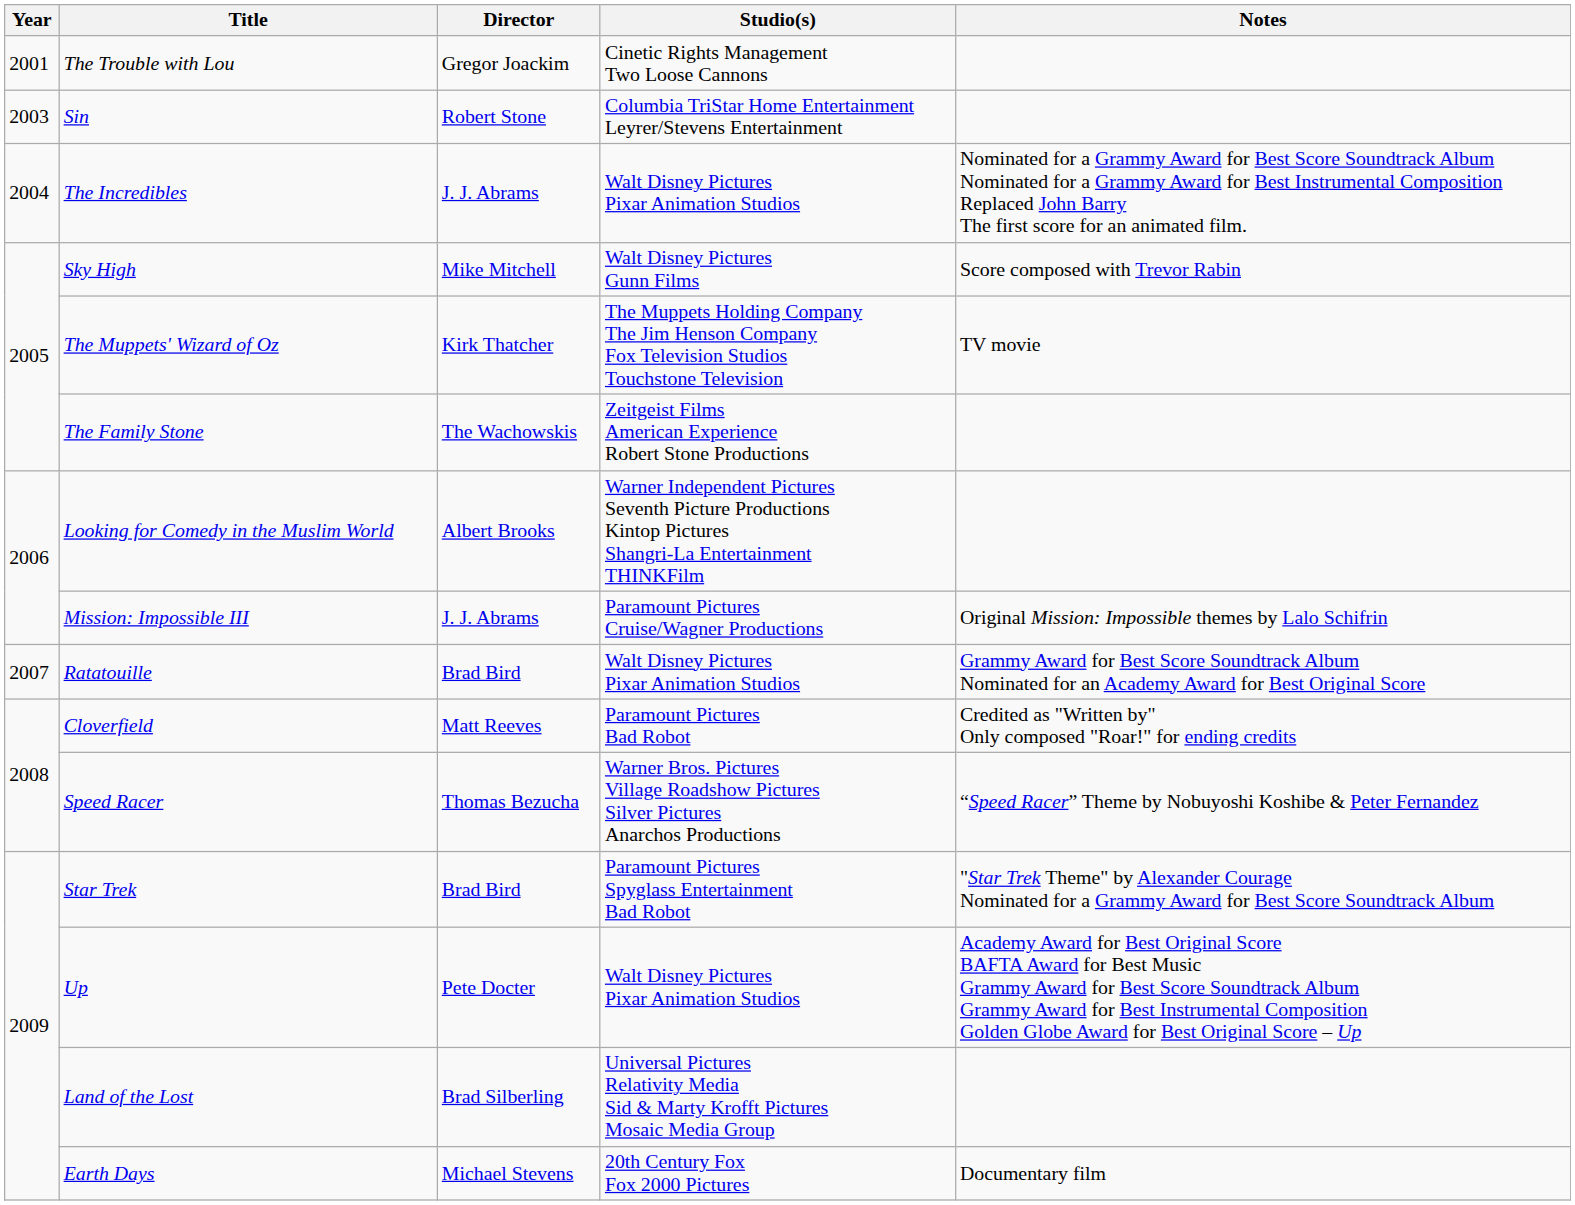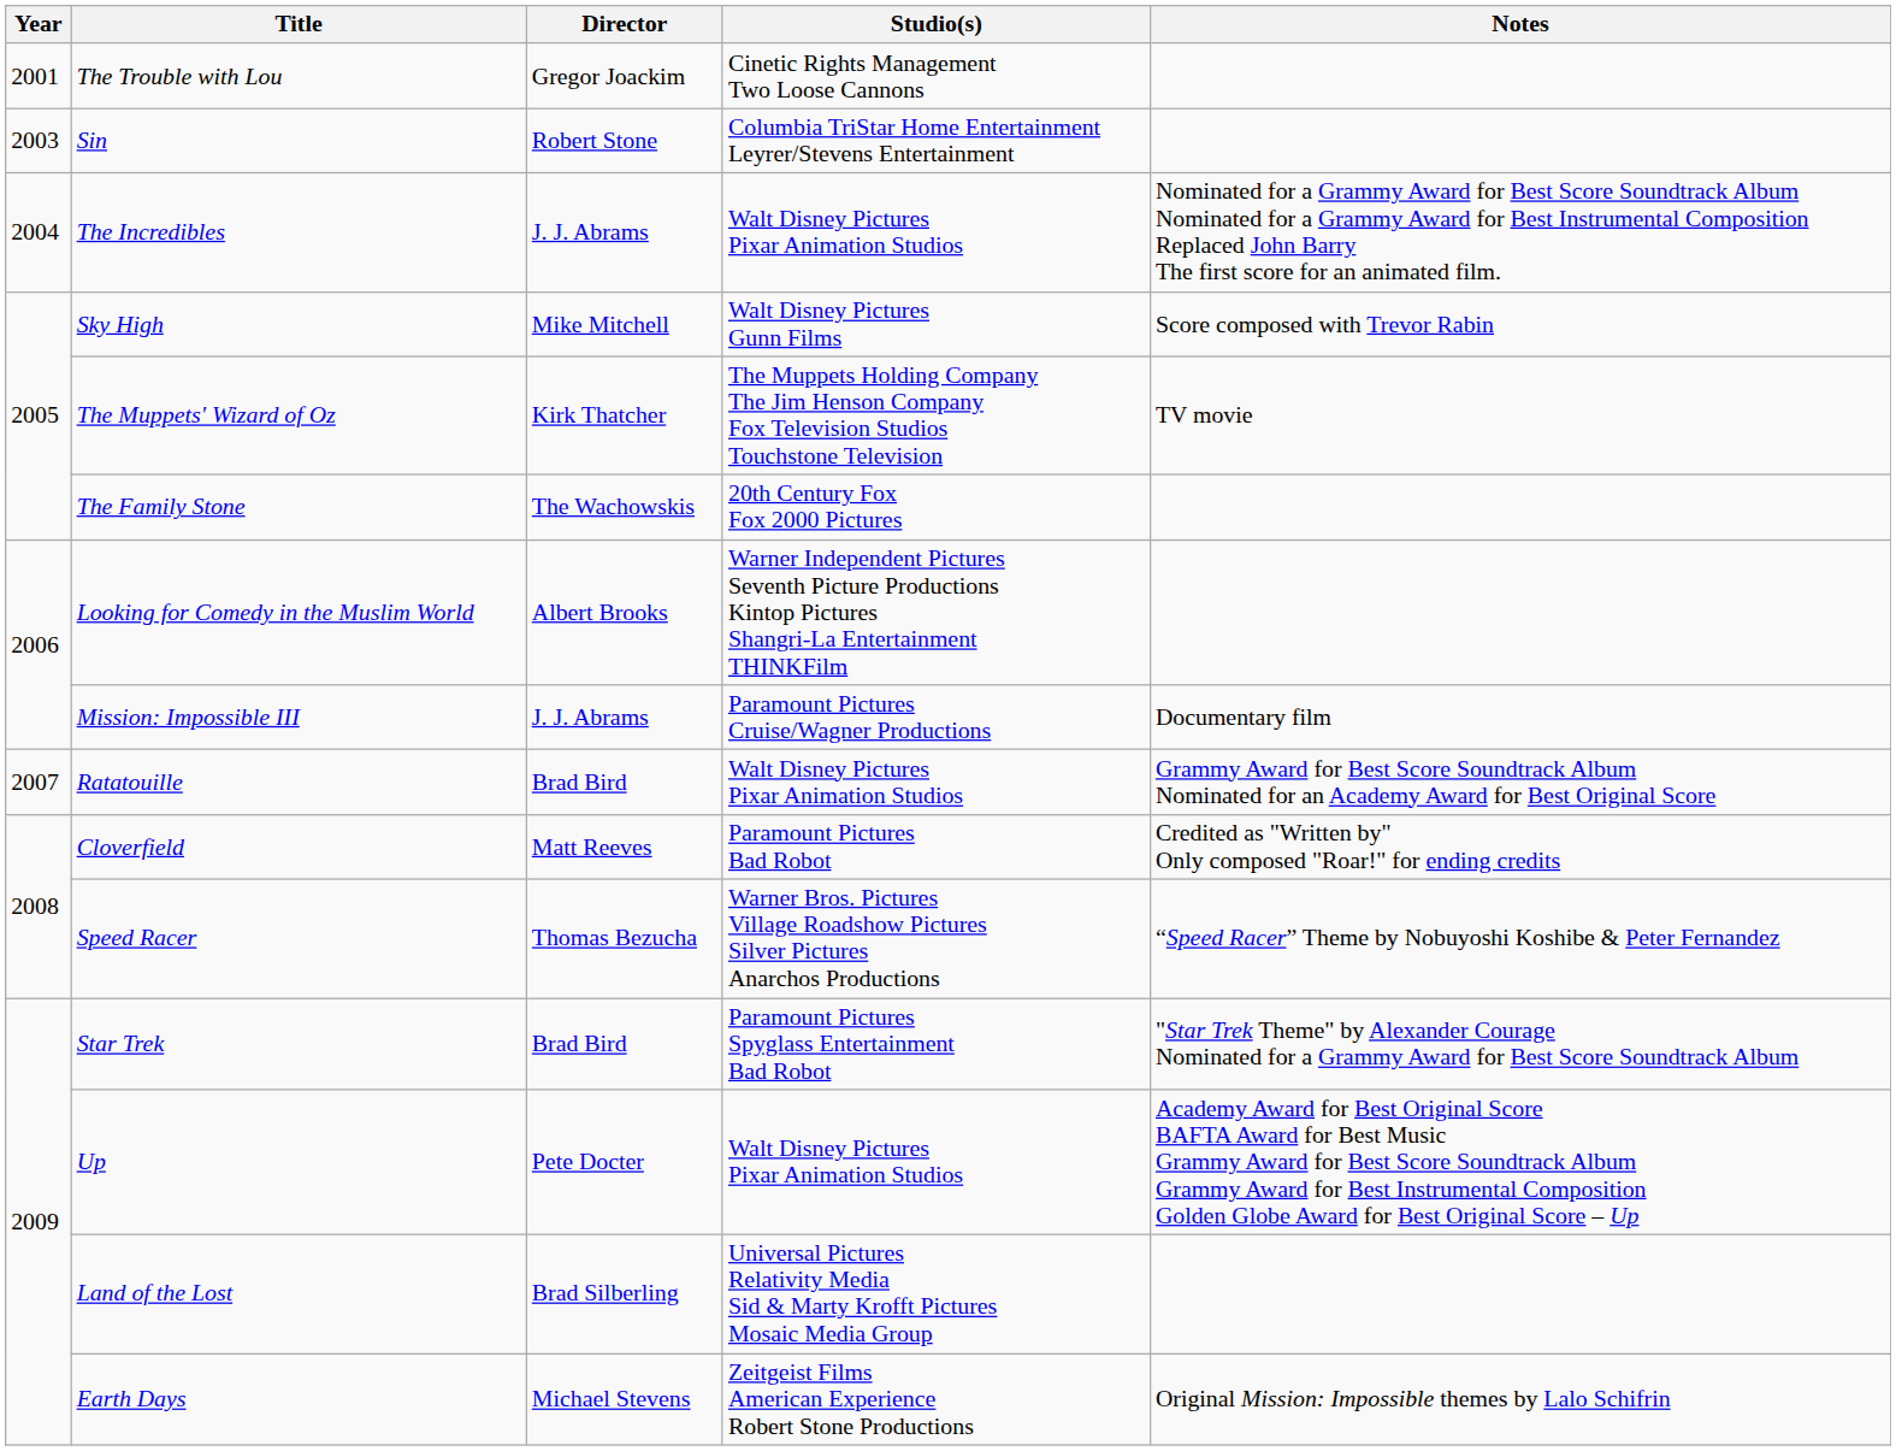The Family Stone | Studio(s): Zeitgeist Films American Experience Robert Stone Productions -> 20th Century Fox Fox 2000 Pictures
Mission: Impossible III | Notes: Original Mission: Impossible themes by Lalo Schifrin -> Documentary film
Earth Days | Studio(s): 20th Century Fox Fox 2000 Pictures -> Zeitgeist Films American Experience Robert Stone Productions
Earth Days | Notes: Documentary film -> Original Mission: Impossible themes by Lalo Schifrin
